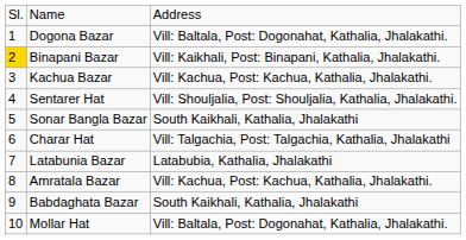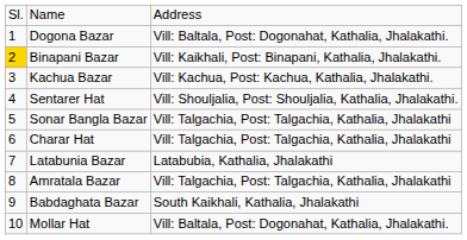Sonar Bangla Bazar | column 3: South Kaikhali, Kathalia, Jhalakathi -> Vill: Talgachia, Post: Talgachia, Kathalia, Jhalakathi
Amratala Bazar | column 3: Vill: Kachua, Post: Kachua, Kathalia, Jhalakathi. -> Vill: Talgachia, Post: Talgachia, Kathalia, Jhalakathi
